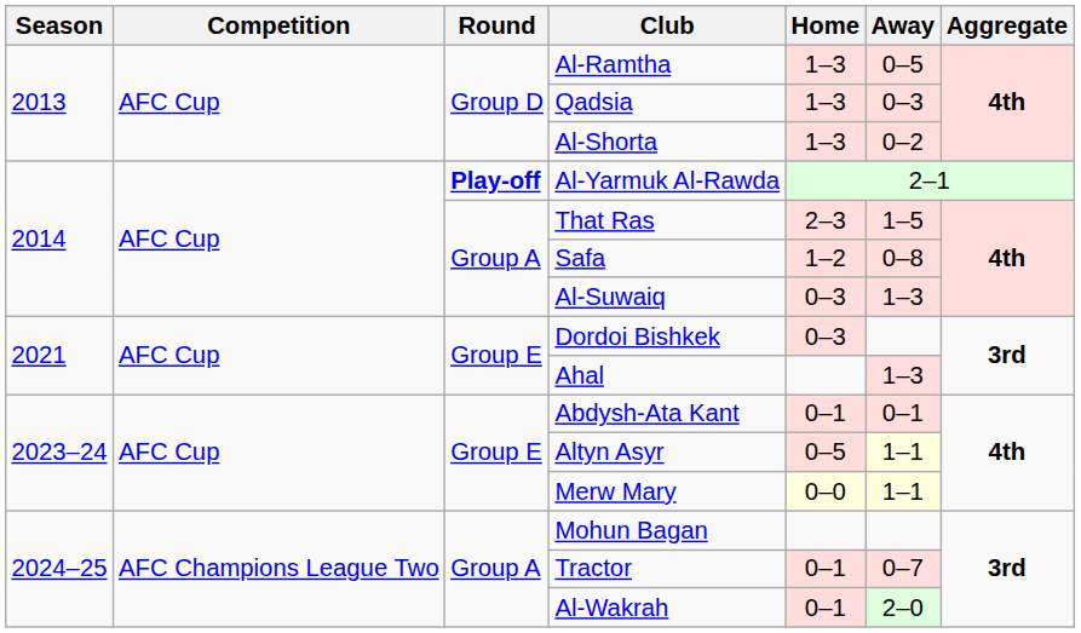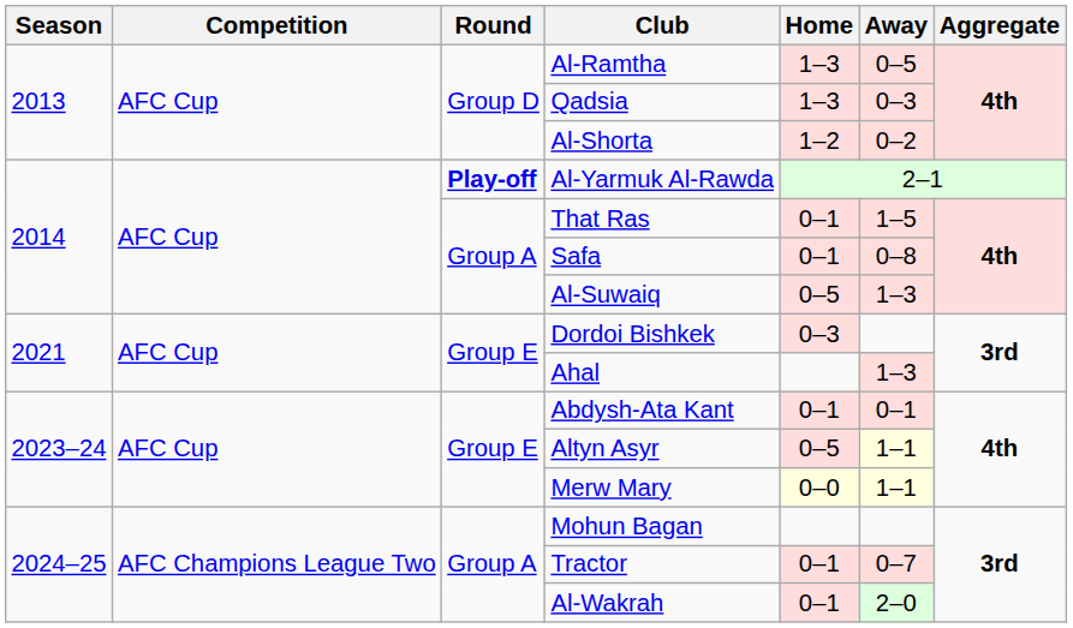Al-Shorta | Home: 1–3 -> 1–2
That Ras | Home: 2–3 -> 0–1
Safa | Home: 1–2 -> 0–1
Al-Suwaiq | Home: 0–3 -> 0–5
